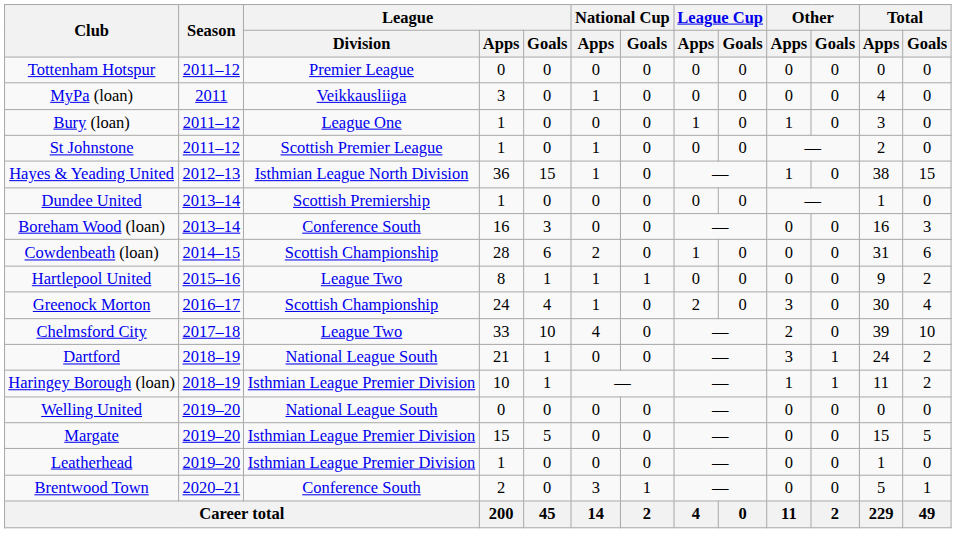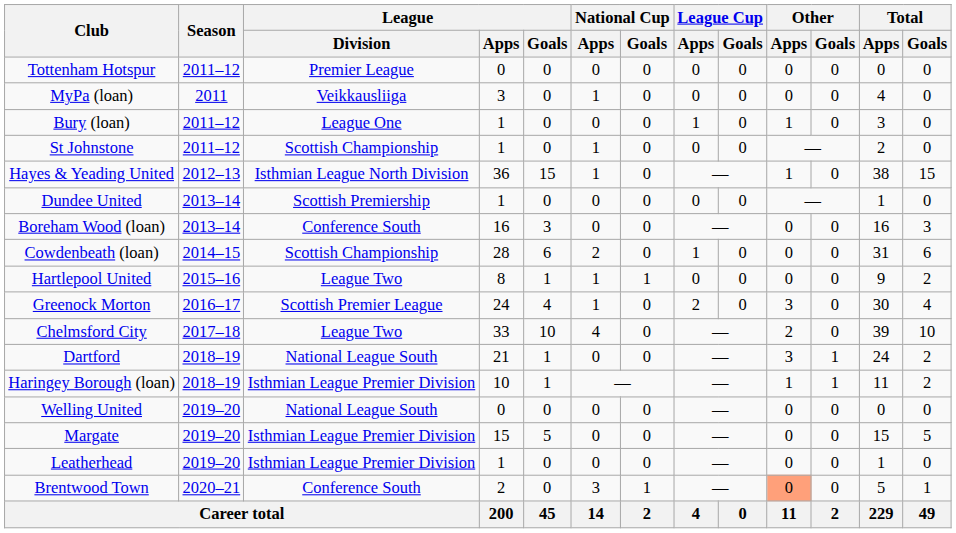St Johnstone | League / Division: Scottish Premier League -> Scottish Championship
Greenock Morton | League / Division: Scottish Championship -> Scottish Premier League
Brentwood Town | Other / Apps: no background -> lightsalmon background
